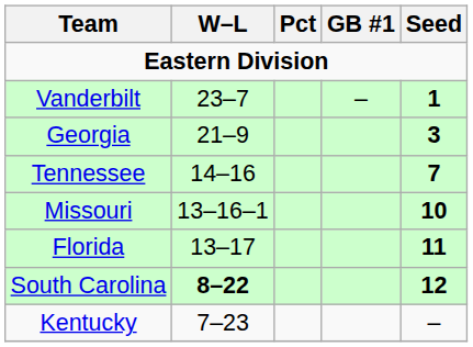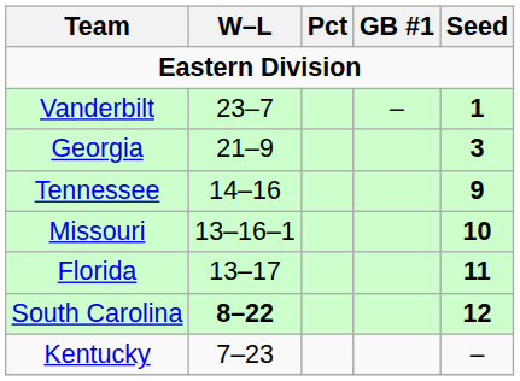Tennessee | Seed: 7 -> 9
